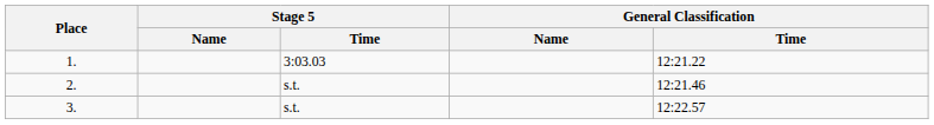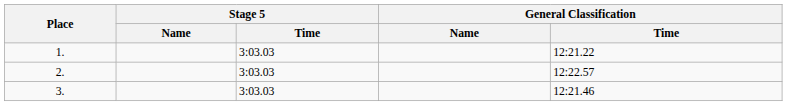2. | Stage 5 / Time: s.t. -> 3:03.03
2. | General Classification / Time: 12:21.46 -> 12:22.57
3. | Stage 5 / Time: s.t. -> 3:03.03
3. | General Classification / Time: 12:22.57 -> 12:21.46
